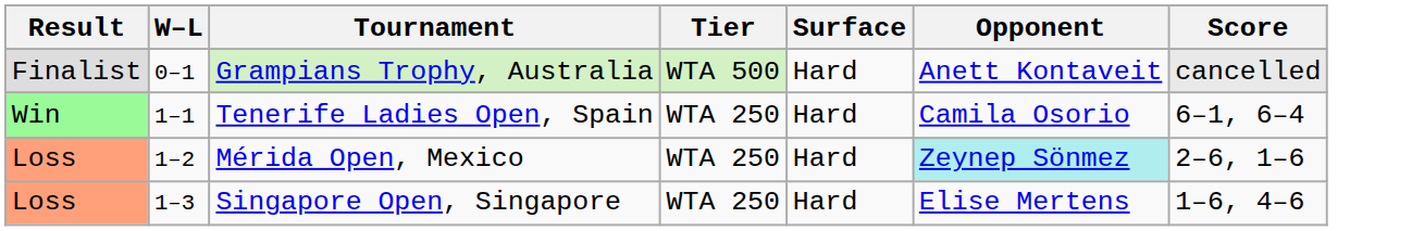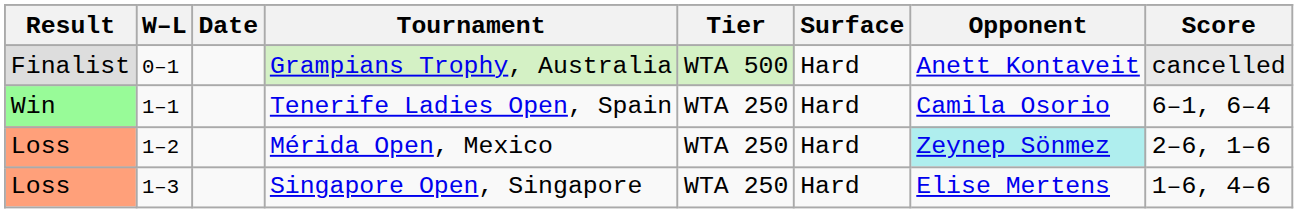+ column: Date
